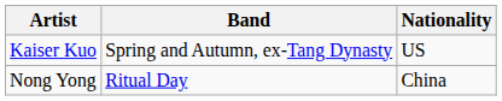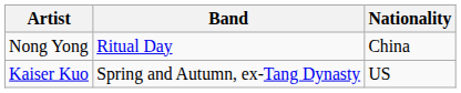rows swapped: Kaiser Kuo <-> Nong Yong
